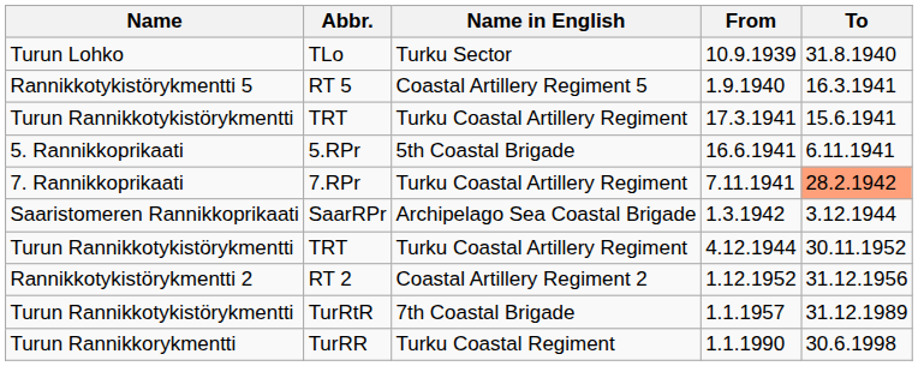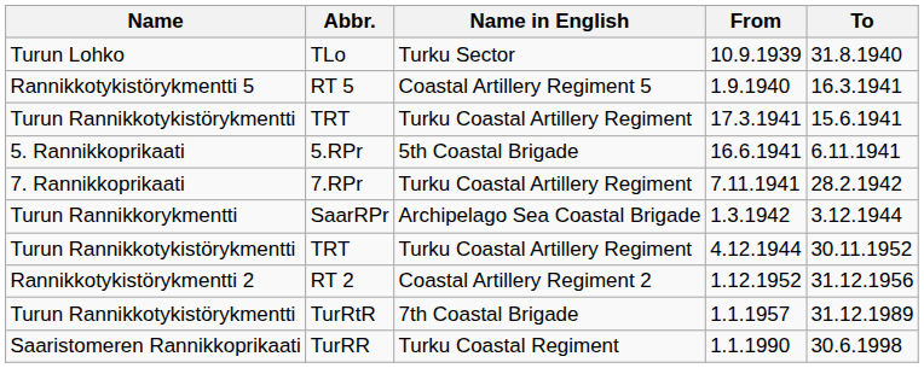7.RPr | To: lightsalmon background -> no background
SaarRPr | Name: Saaristomeren Rannikkoprikaati -> Turun Rannikkorykmentti
TurRR | Name: Turun Rannikkorykmentti -> Saaristomeren Rannikkoprikaati
